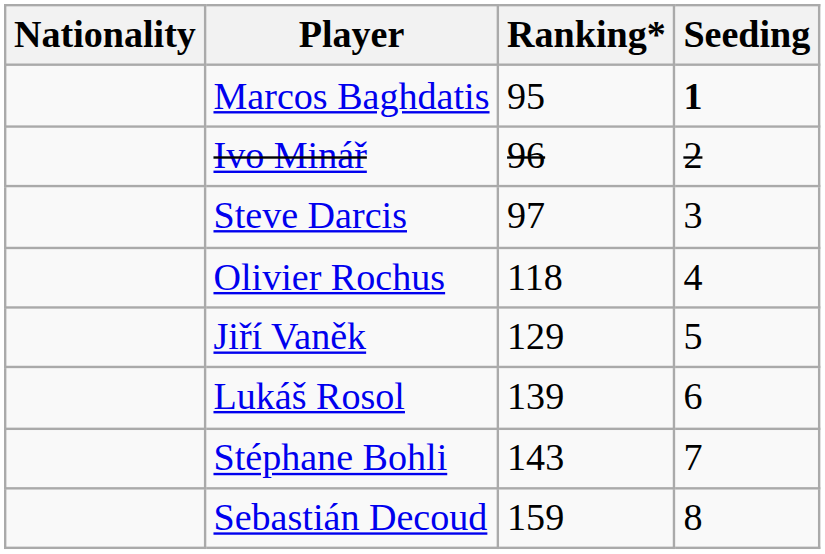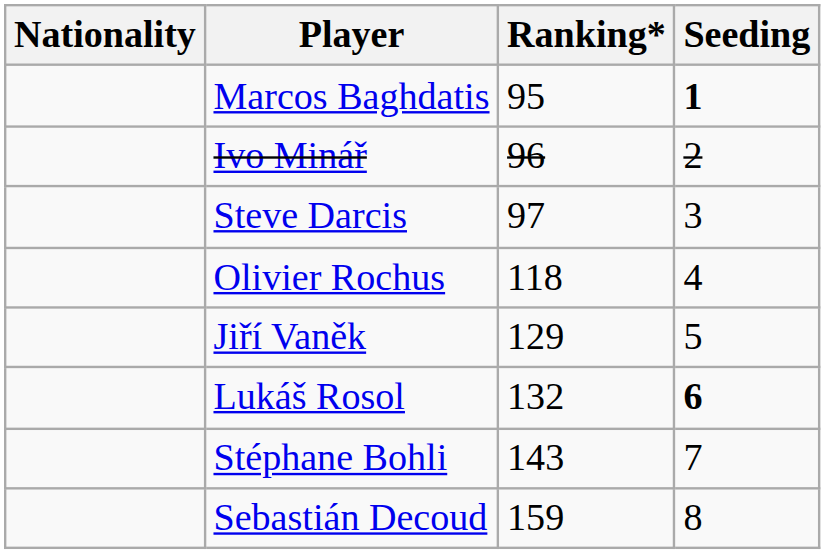Lukáš Rosol | Ranking*: 139 -> 132
Lukáš Rosol | Seeding: normal -> bold
